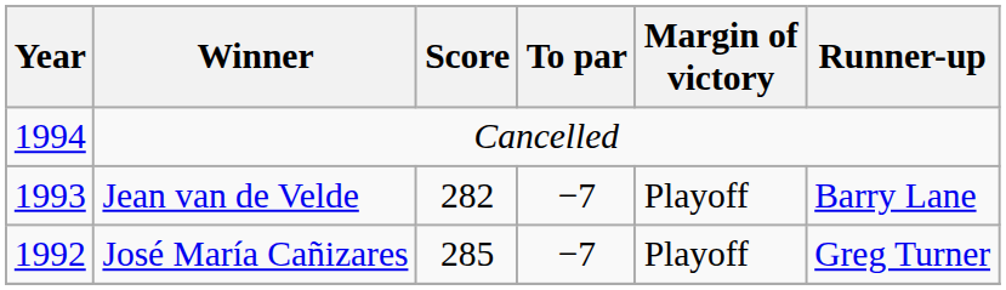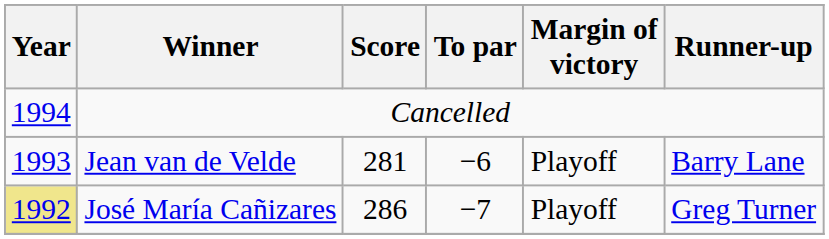Jean van de Velde | Score: 282 -> 281
Jean van de Velde | To par: −7 -> −6
José María Cañizares | Year: no background -> khaki background
José María Cañizares | Score: 285 -> 286
